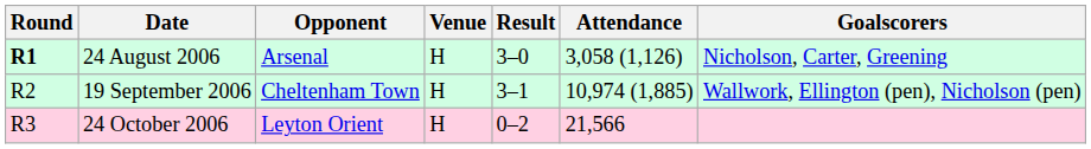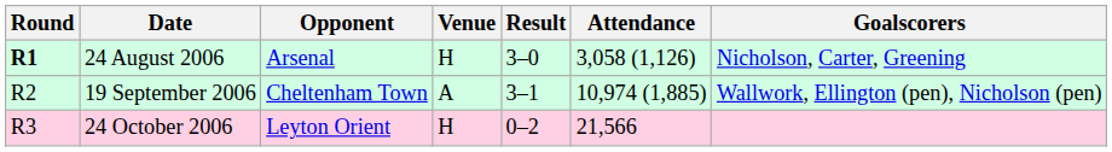19 September 2006 | Venue: H -> A
